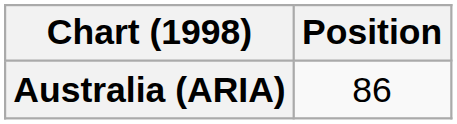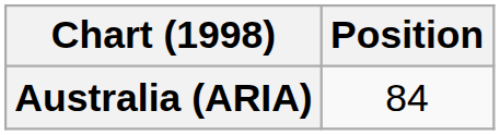Australia (ARIA) | Position: 86 -> 84
